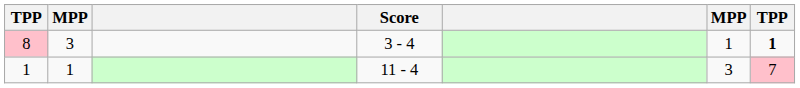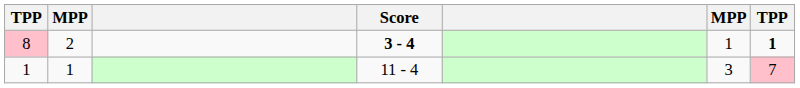8 | column 2: 3 -> 2
8 | Score: normal -> bold
